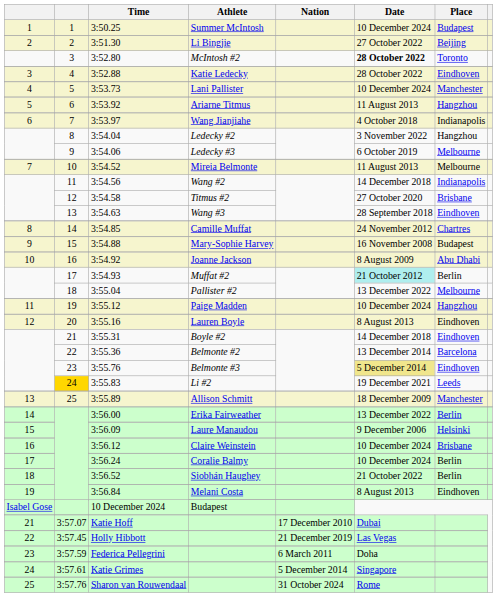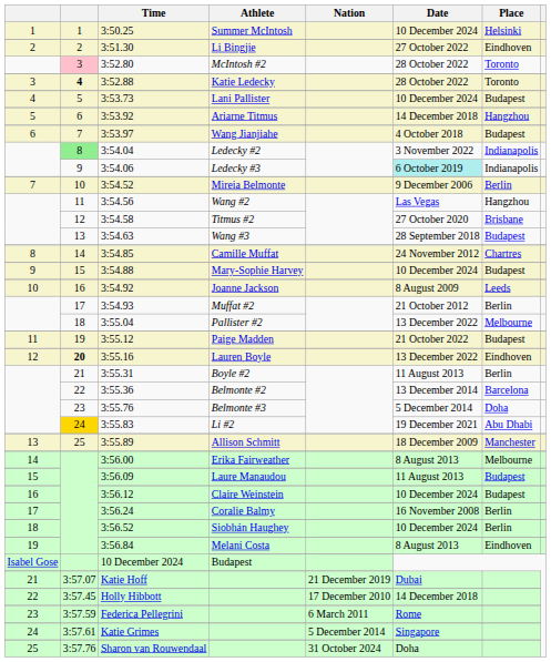3:50.25 | Place: Budapest -> Helsinki
3:51.30 | Place: Beijing -> Eindhoven
3:52.80 | column 2: no background -> pink background
3:52.80 | Date: bold -> normal
3:52.88 | column 2: normal -> bold
3:52.88 | Place: Eindhoven -> Toronto
3:53.73 | Place: Manchester -> Budapest
3:53.92 | Date: 11 August 2013 -> 14 December 2018
3:53.97 | Place: Indianapolis -> Budapest
3:54.04 | column 2: no background -> lightgreen background
3:54.04 | Place: Hangzhou -> Indianapolis
3:54.06 | Date: no background -> paleturquoise background
3:54.06 | Place: Melbourne -> Indianapolis
3:54.52 | Date: 11 August 2013 -> 9 December 2006
3:54.52 | Place: Melbourne -> Berlin
3:54.56 | Date: 14 December 2018 -> Las Vegas
3:54.56 | Place: Indianapolis -> Hangzhou
3:54.63 | Place: Eindhoven -> Budapest
3:54.88 | Date: 16 November 2008 -> 10 December 2024
3:54.92 | Place: Abu Dhabi -> Leeds
3:54.93 | Date: paleturquoise background -> no background
3:55.12 | Date: 10 December 2024 -> 21 October 2022
3:55.12 | Place: Hangzhou -> Budapest
3:55.16 | column 2: normal -> bold
3:55.16 | Date: 8 August 2013 -> 13 December 2022
3:55.31 | Date: 14 December 2018 -> 11 August 2013
3:55.31 | Place: Eindhoven -> Berlin
3:55.76 | Date: khaki background -> no background
3:55.76 | Place: Eindhoven -> Doha
3:55.83 | Place: Leeds -> Abu Dhabi
3:56.00 | Date: 13 December 2022 -> 8 August 2013
3:56.00 | Place: Berlin -> Melbourne
3:56.09 | Date: 9 December 2006 -> 11 August 2013
3:56.09 | Place: Helsinki -> Budapest
3:56.12 | Place: Brisbane -> Budapest
3:56.24 | Date: 10 December 2024 -> 16 November 2008
3:56.52 | Date: 21 October 2022 -> 10 December 2024
Katie Hoff | Nation: 17 December 2010 -> 21 December 2019
Holly Hibbott | Nation: 21 December 2019 -> 17 December 2010
Holly Hibbott | Date: Las Vegas -> 14 December 2018
Federica Pellegrini | Date: Doha -> Rome
Sharon van Rouwendaal | Date: Rome -> Doha
